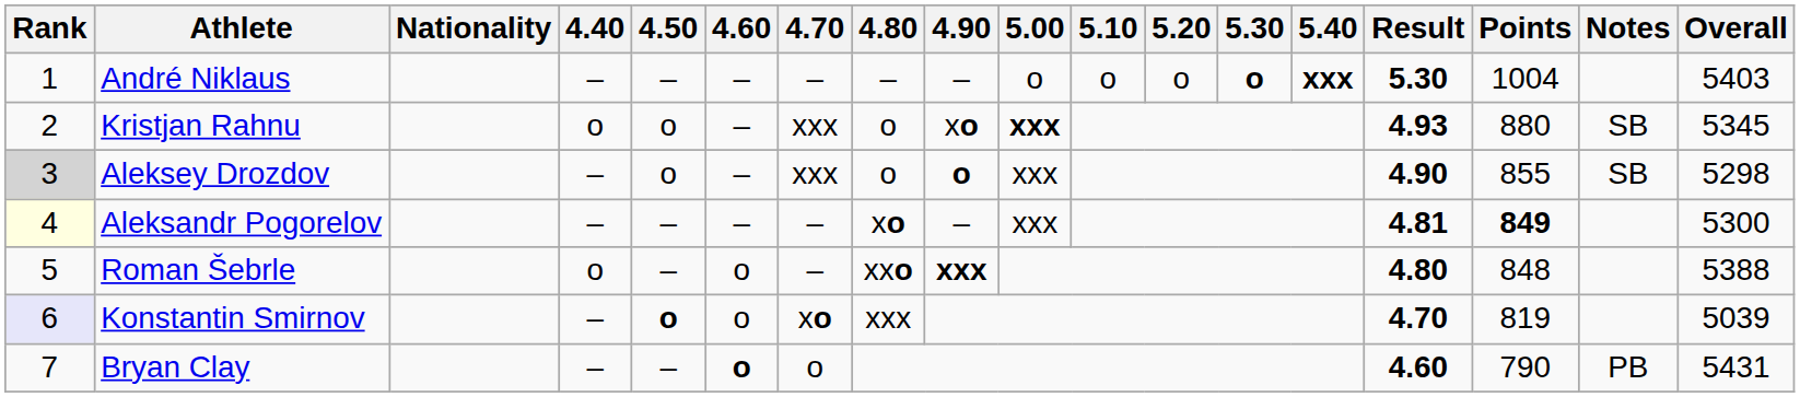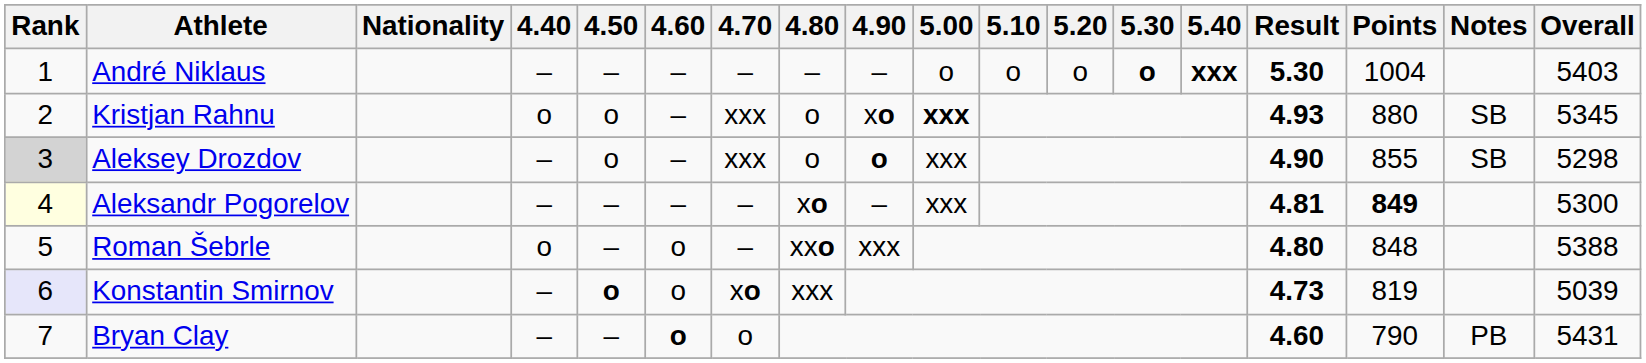Roman Šebrle | 4.90: bold -> normal
Konstantin Smirnov | Result: 4.70 -> 4.73
